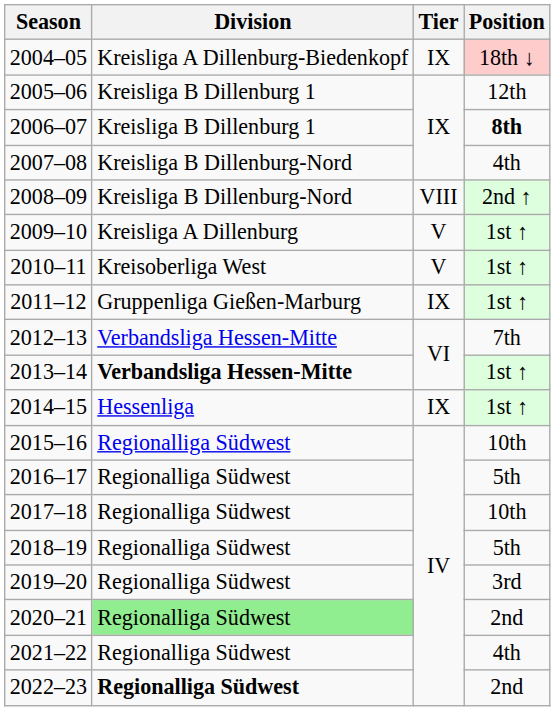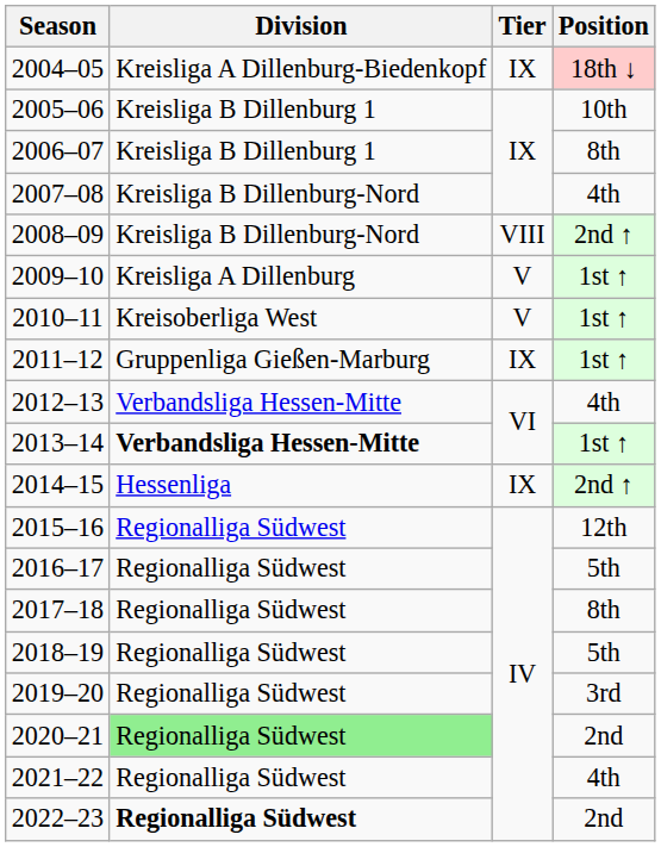2005–06 | Position: 12th -> 10th
2006–07 | Position: bold -> normal
2012–13 | Position: 7th -> 4th
2014–15 | Position: 1st ↑ -> 2nd ↑
2015–16 | Position: 10th -> 12th
2017–18 | Position: 10th -> 8th
